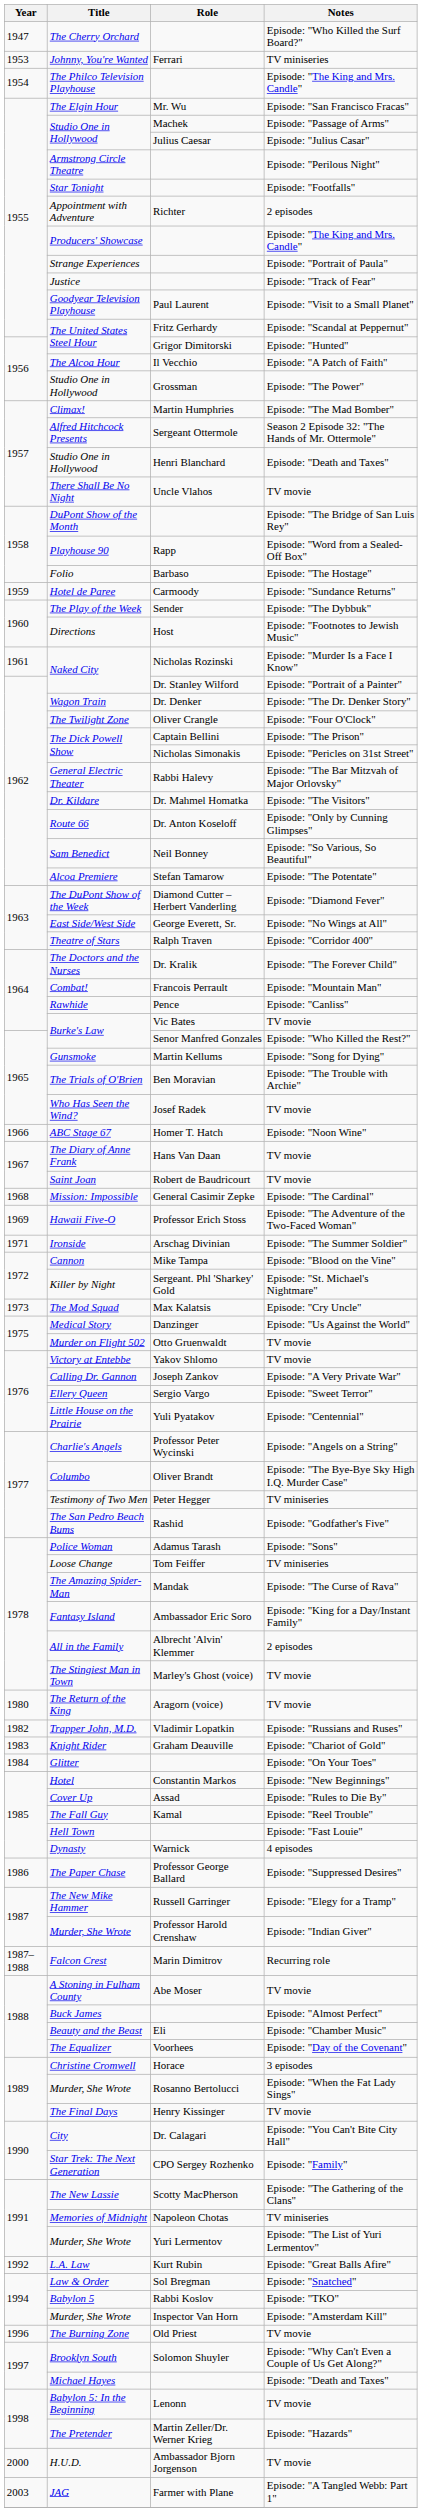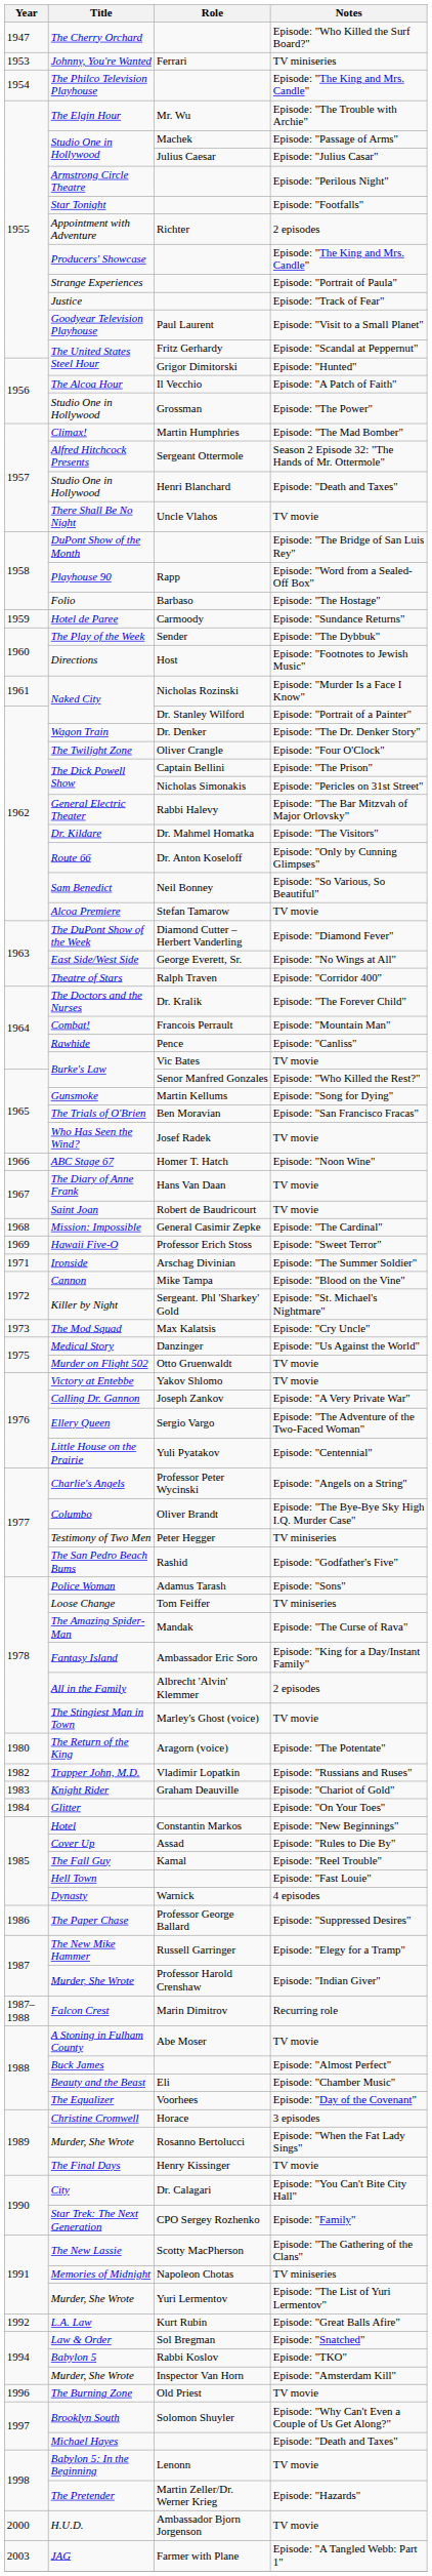The Elgin Hour | Notes: Episode: "San Francisco Fracas" -> Episode: "The Trouble with Archie"
Alcoa Premiere | Notes: Episode: "The Potentate" -> TV movie
The Trials of O'Brien | Notes: Episode: "The Trouble with Archie" -> Episode: "San Francisco Fracas"
Hawaii Five-O | Notes: Episode: "The Adventure of the Two-Faced Woman" -> Episode: "Sweet Terror"
Ellery Queen | Notes: Episode: "Sweet Terror" -> Episode: "The Adventure of the Two-Faced Woman"
The Return of the King | Notes: TV movie -> Episode: "The Potentate"
